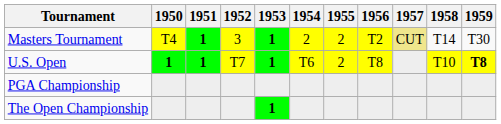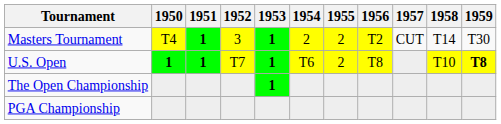Masters Tournament | 1957: khaki background -> no background
rows swapped: The Open Championship <-> PGA Championship
